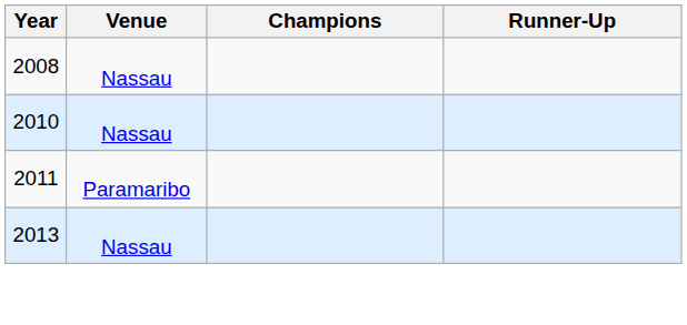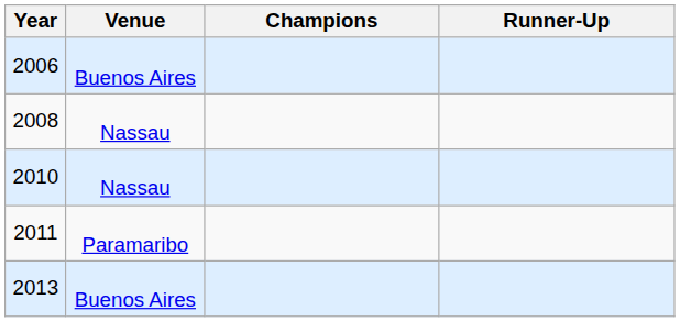+ row: 2006 | Buenos Aires
2013 | Venue: Nassau -> Buenos Aires
